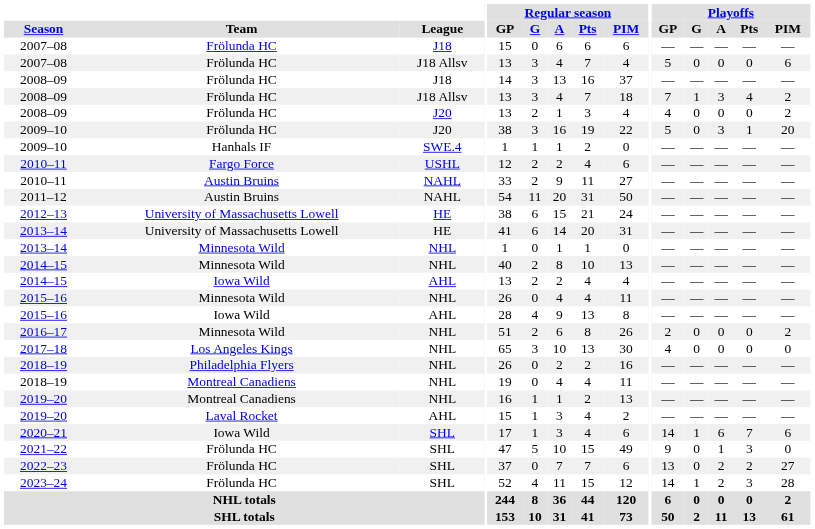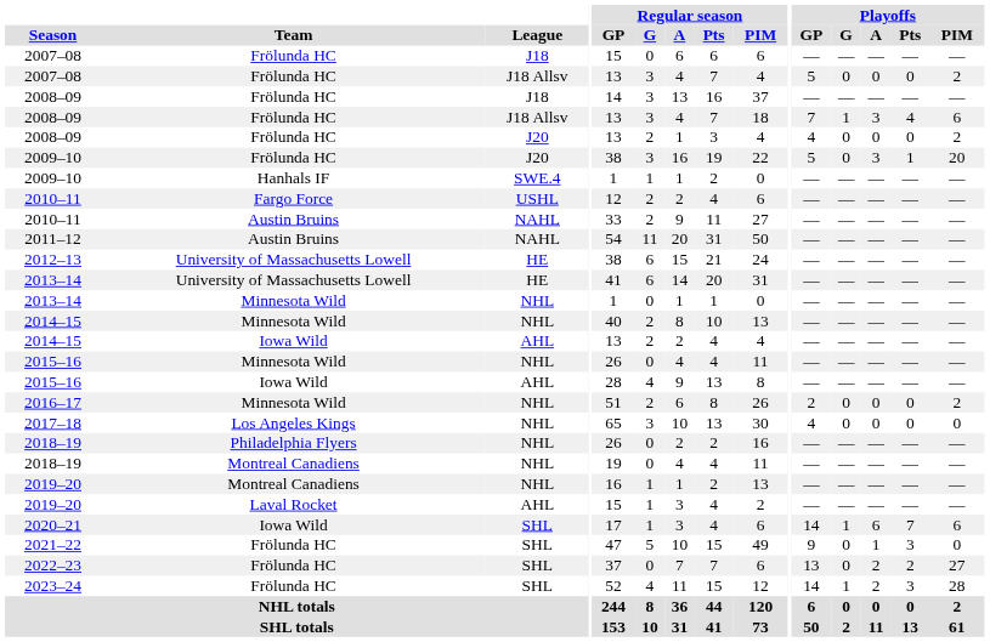2007–08 / J18 Allsv | Playoffs / PIM: 6 -> 2
2008–09 / J18 Allsv | Playoffs / PIM: 2 -> 6
